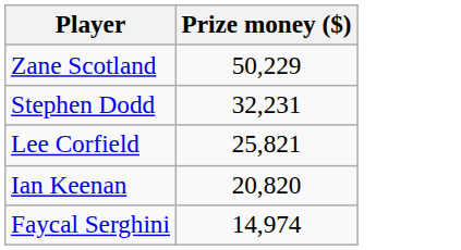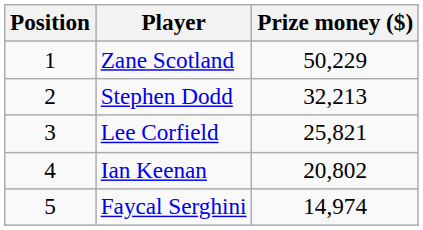+ column: Position | 1 | 2 | 3 | 4 | 5
Stephen Dodd | Prize money ($): 32,231 -> 32,213
Ian Keenan | Prize money ($): 20,820 -> 20,802
